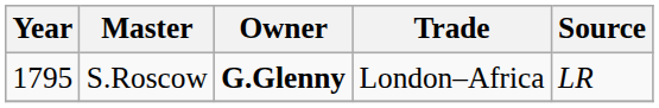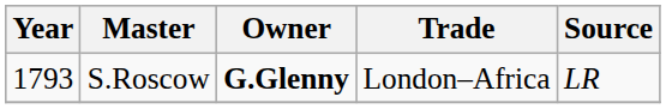S.Roscow | Year: 1795 -> 1793
